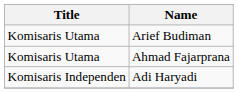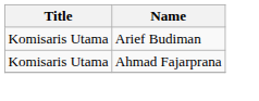- row: Komisaris Independen | Adi Haryadi
